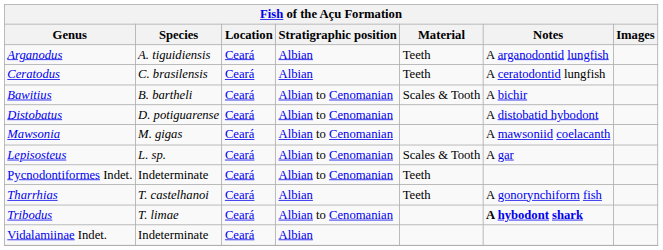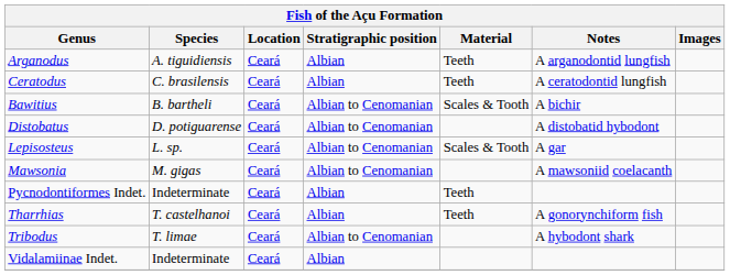rows swapped: Lepisosteus <-> Mawsonia
Pycnodontiformes Indet. | Stratigraphic position: Albian to Cenomanian -> Albian
Tribodus | Notes: bold -> normal
